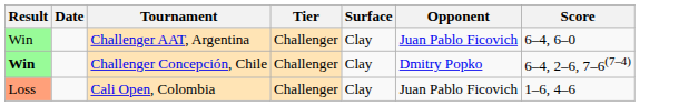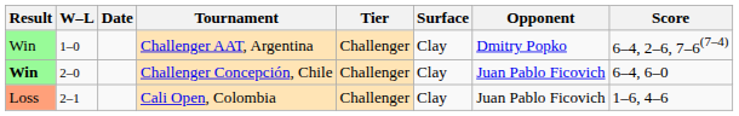+ column: W–L | 1–0 | 2–0 | 2–1
Challenger AAT, Argentina | Opponent: Juan Pablo Ficovich -> Dmitry Popko
Challenger AAT, Argentina | Score: 6–4, 6–0 -> 6–4, 2–6, 7–6(7–4)
Challenger Concepción, Chile | Opponent: Dmitry Popko -> Juan Pablo Ficovich
Challenger Concepción, Chile | Score: 6–4, 2–6, 7–6(7–4) -> 6–4, 6–0
